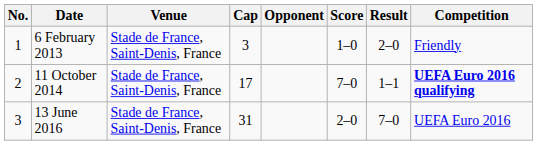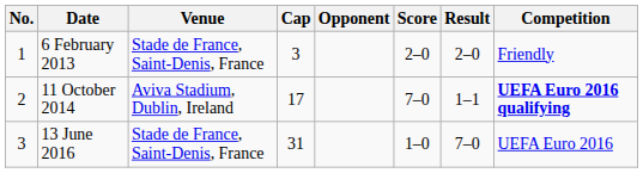6 February 2013 | Score: 1–0 -> 2–0
11 October 2014 | Venue: Stade de France, Saint-Denis, France -> Aviva Stadium, Dublin, Ireland
13 June 2016 | Score: 2–0 -> 1–0
